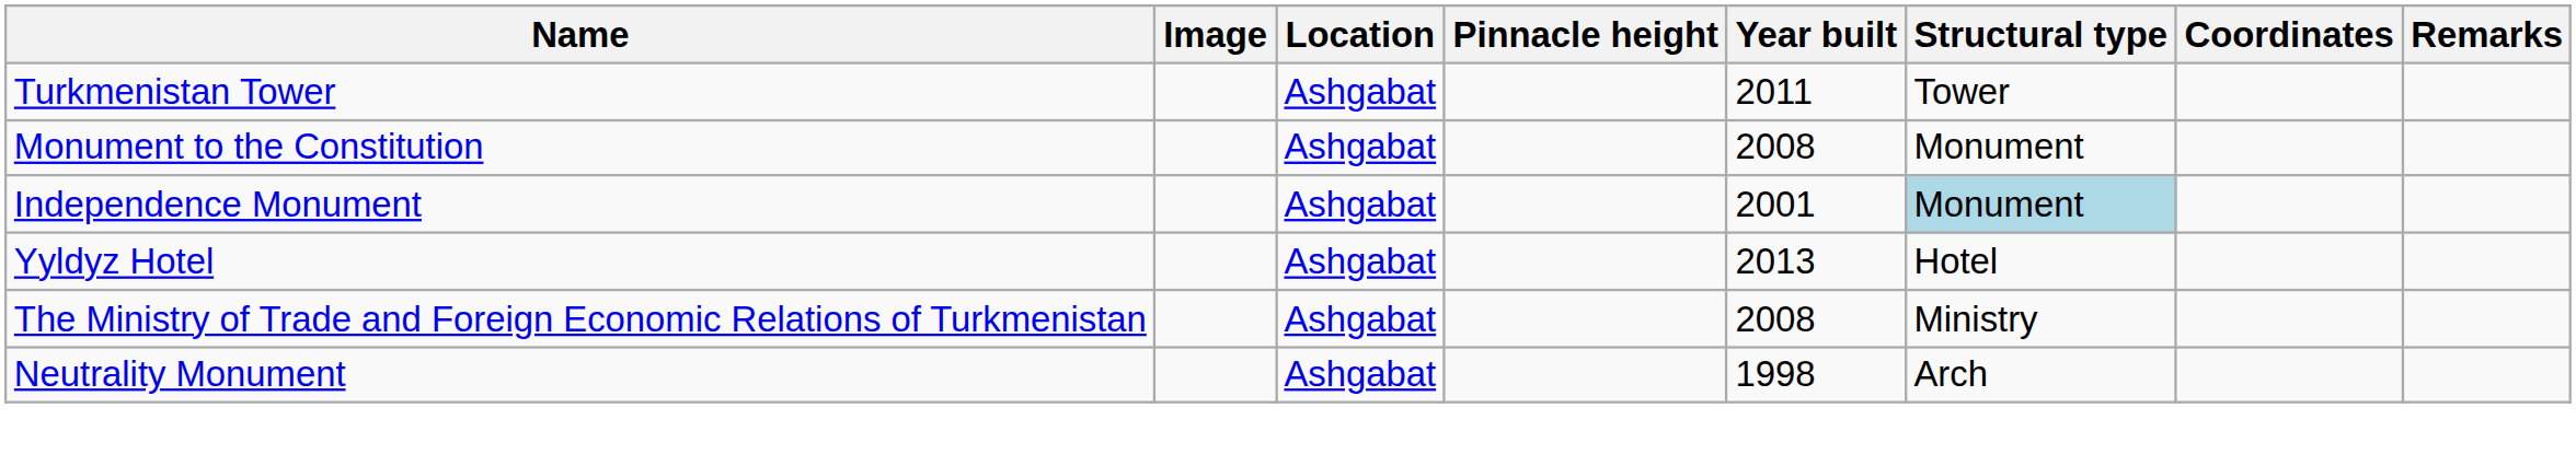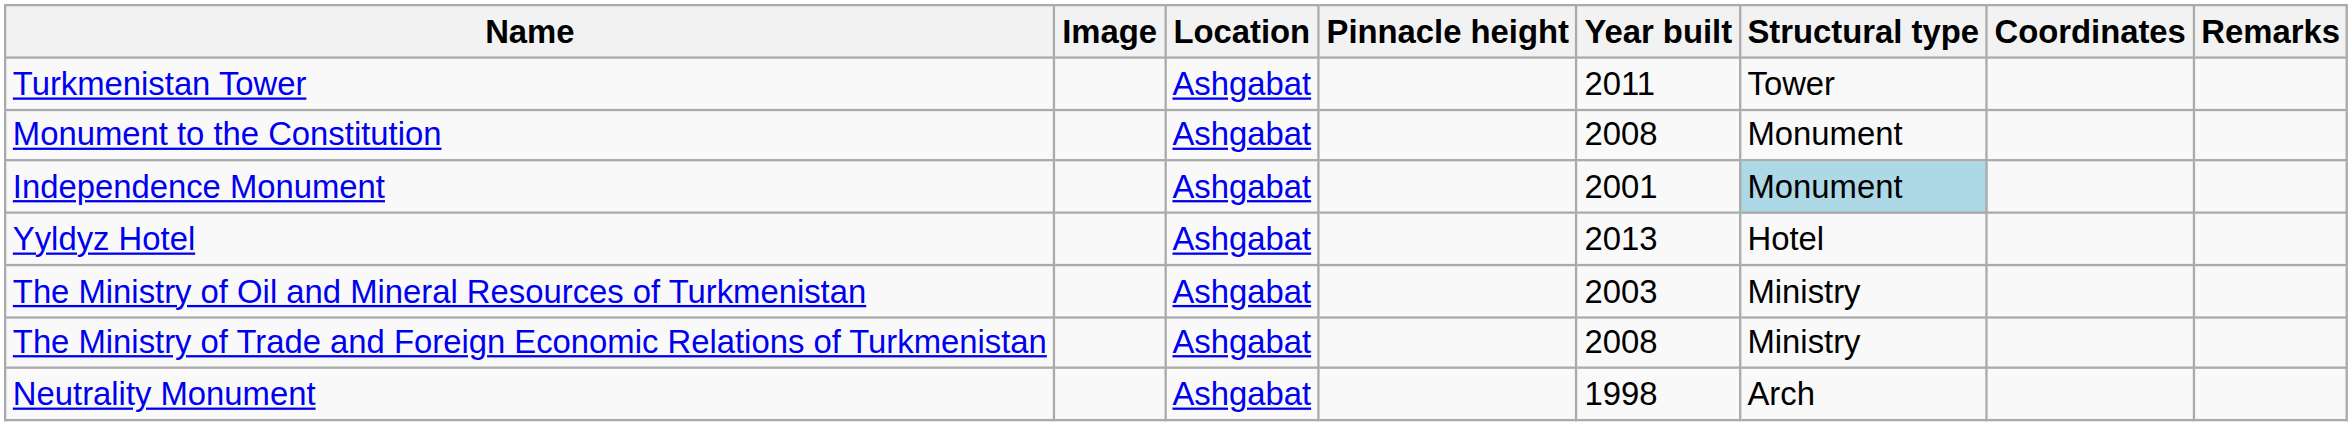+ row: The Ministry of Oil and Mineral Resources of Turkmenistan | Ashgabat | 2003 | Ministry
